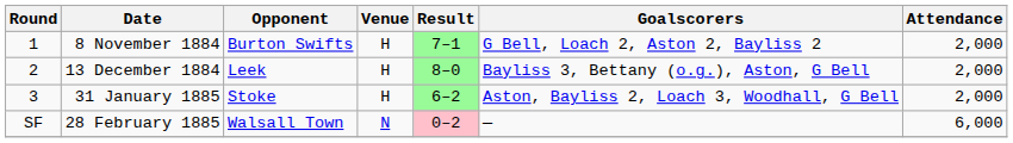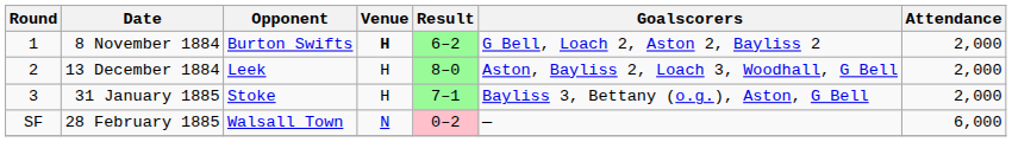8 November 1884 | Venue: normal -> bold
8 November 1884 | Result: 7–1 -> 6–2
13 December 1884 | Goalscorers: Bayliss 3, Bettany (o.g.), Aston, G Bell -> Aston, Bayliss 2, Loach 3, Woodhall, G Bell
31 January 1885 | Result: 6–2 -> 7–1
31 January 1885 | Goalscorers: Aston, Bayliss 2, Loach 3, Woodhall, G Bell -> Bayliss 3, Bettany (o.g.), Aston, G Bell
